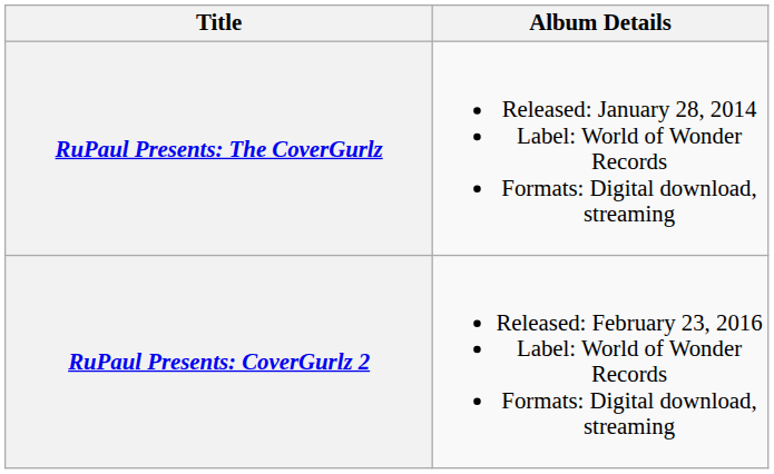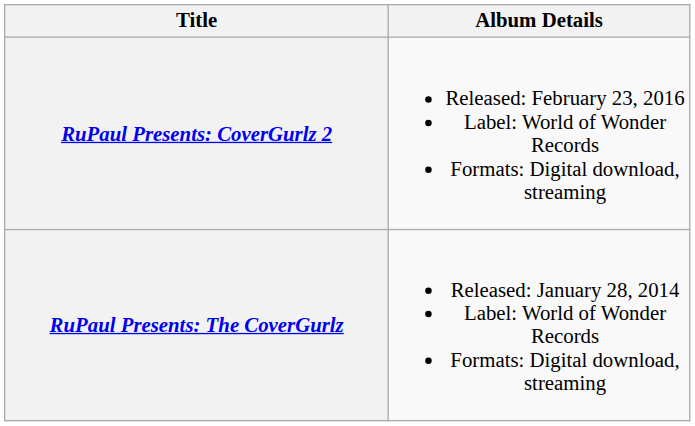rows swapped: RuPaul Presents: The CoverGurlz <-> RuPaul Presents: CoverGurlz 2
